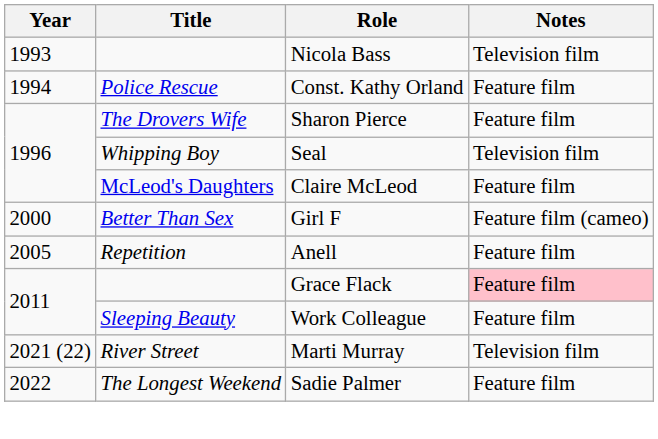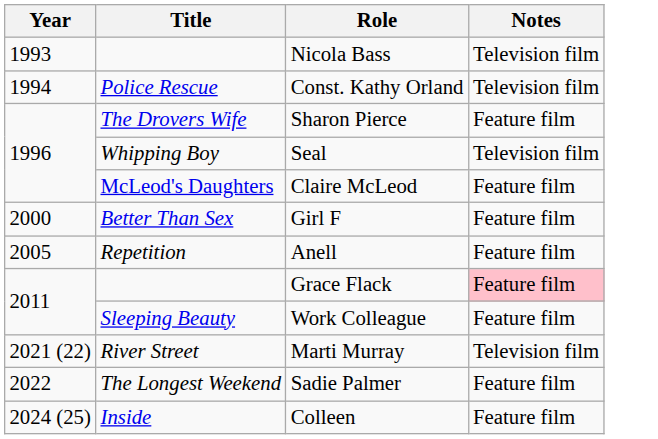Const. Kathy Orland | Notes: Feature film -> Television film
Girl F | Notes: Feature film (cameo) -> Feature film
+ row: 2024 (25) | Inside | Colleen | Feature film
